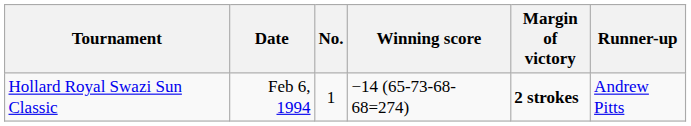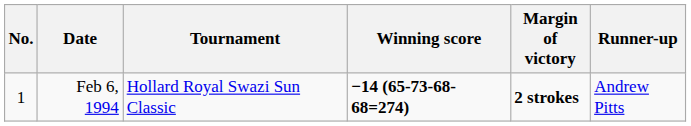columns swapped: No. <-> Tournament
Feb 6, 1994 | Winning score: normal -> bold
